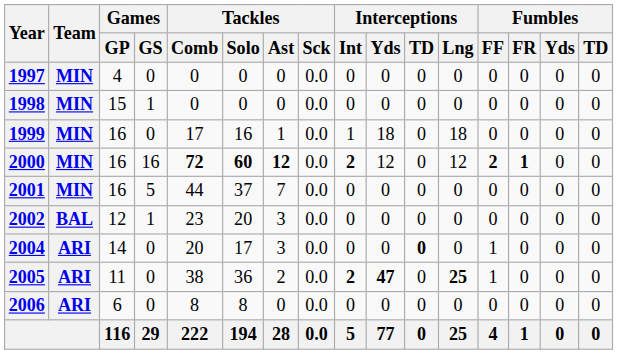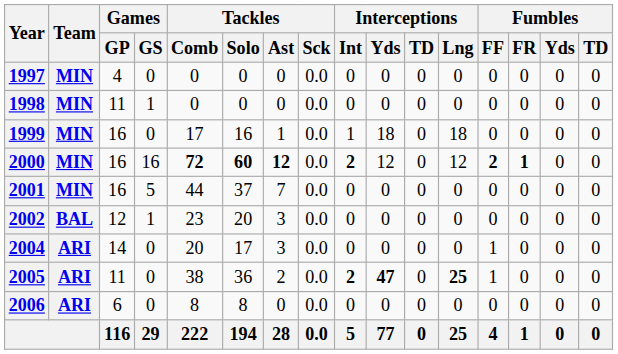1998 | Games / GP: 15 -> 11
2004 | Interceptions / TD: bold -> normal
